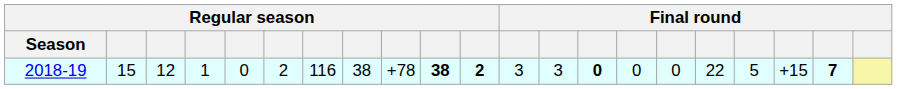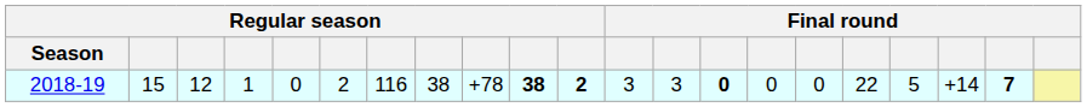2018-19 | column 19: +15 -> +14
